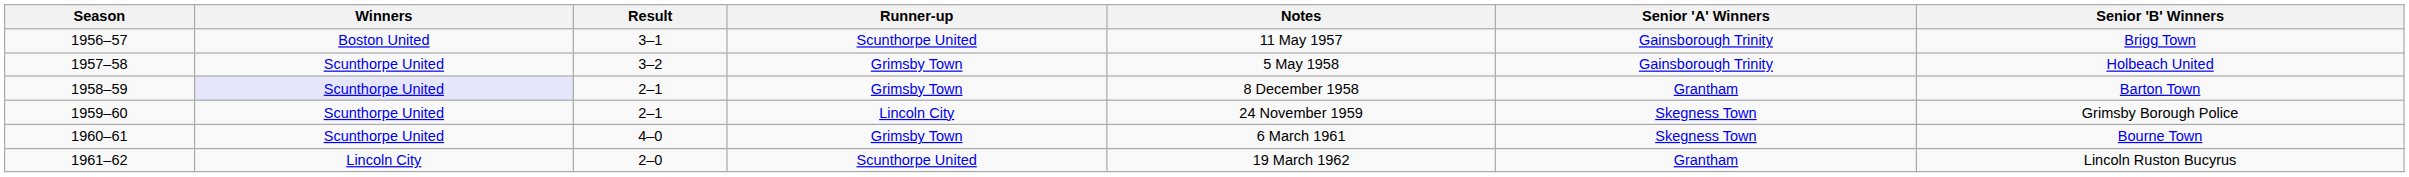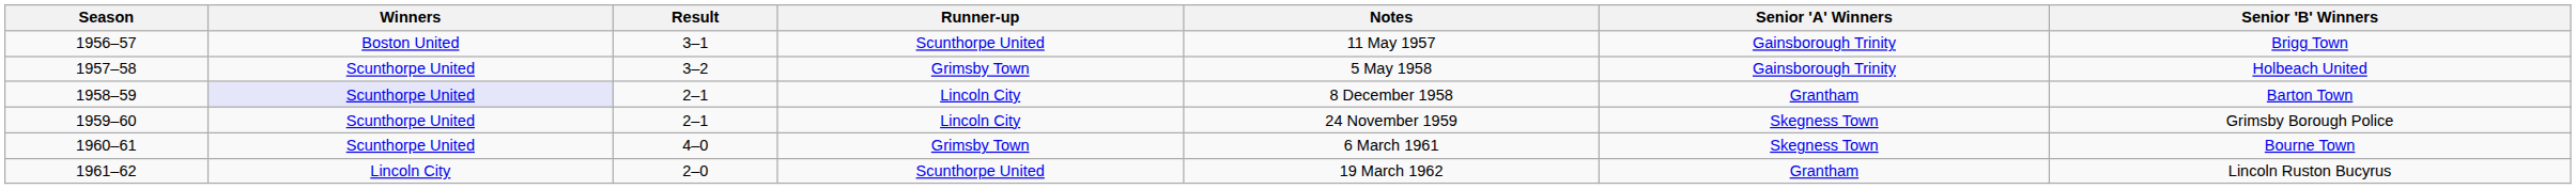1958–59 | Runner-up: Grimsby Town -> Lincoln City
